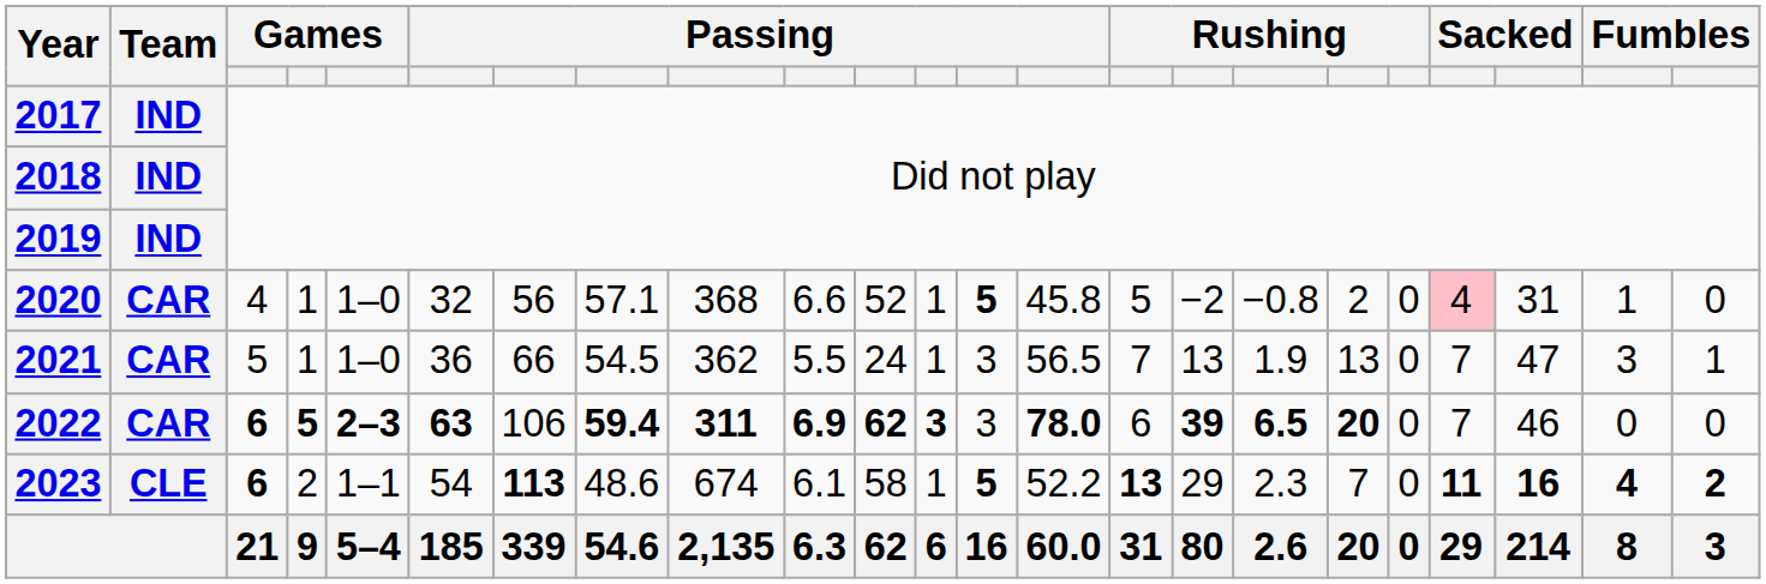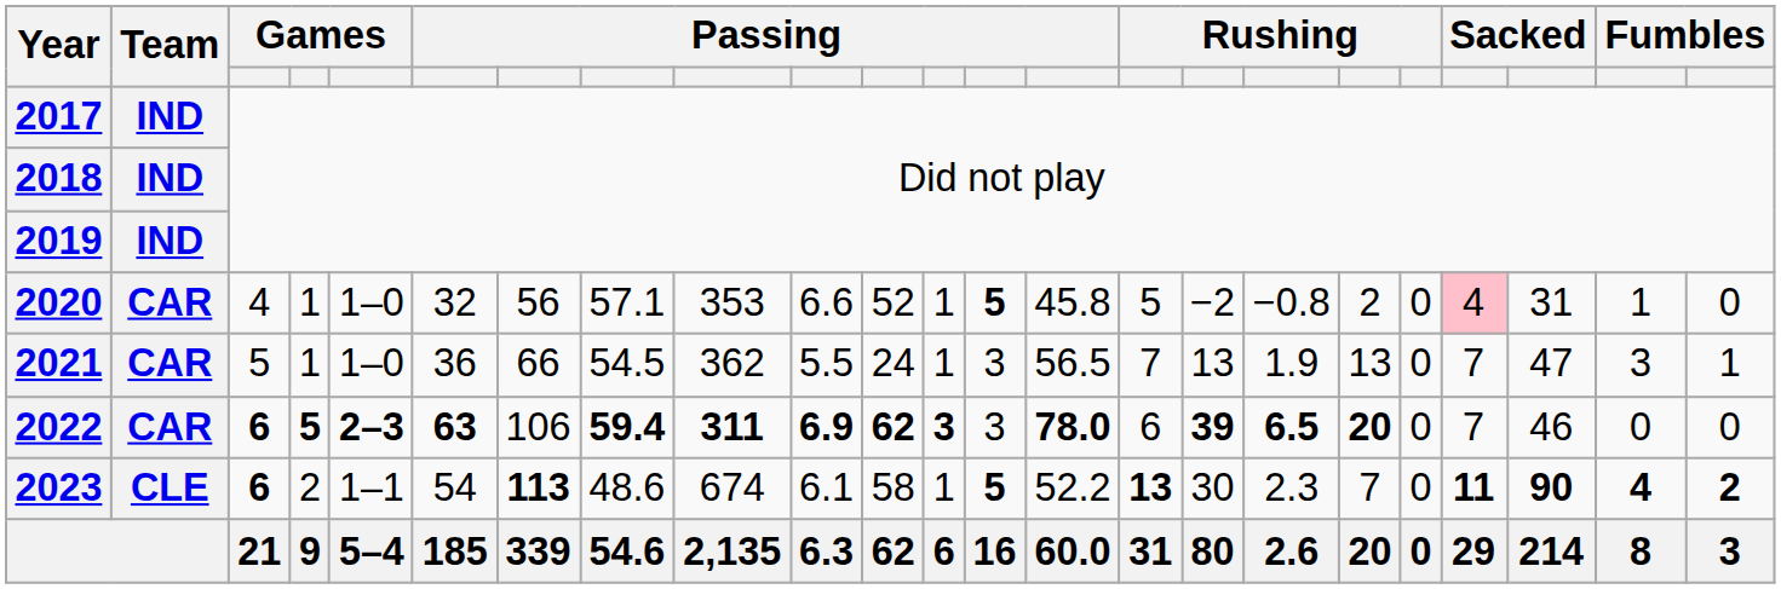2020 | column 9: 368 -> 353
2023 | column 16: 29 -> 30
2023 | column 21: 16 -> 90
